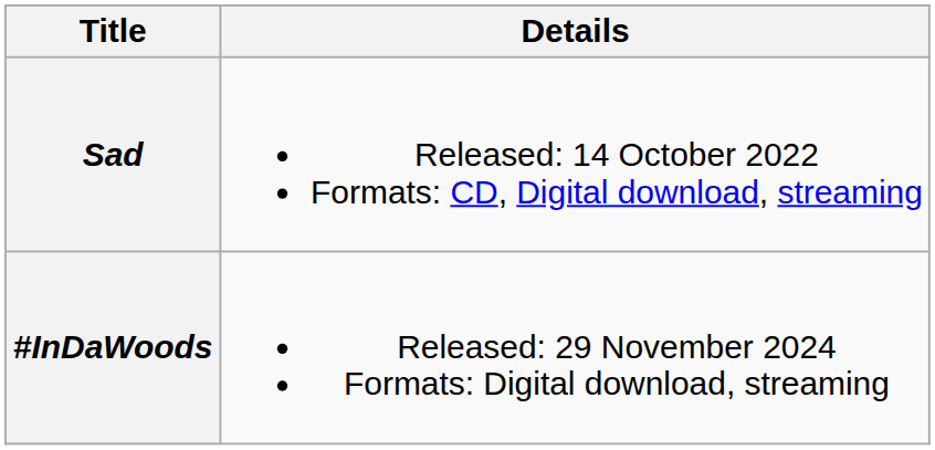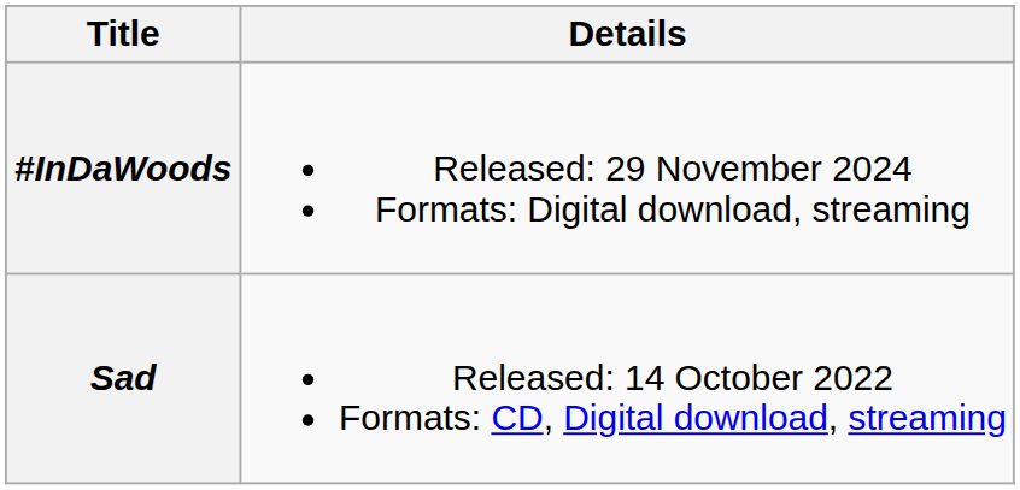rows swapped: Sad <-> #InDaWoods
